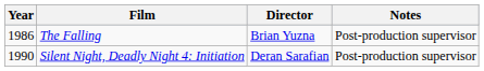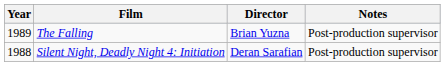The Falling | Year: 1986 -> 1989
Silent Night, Deadly Night 4: Initiation | Year: 1990 -> 1988
